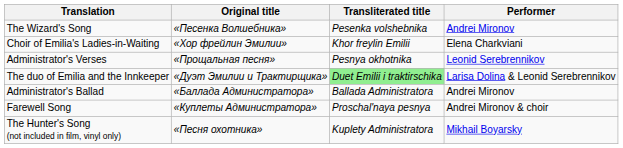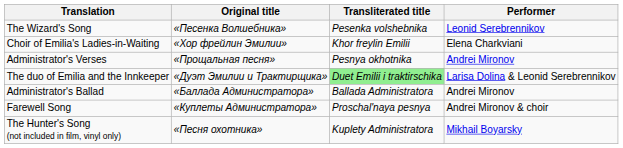The Wizard's Song | Performer: Andrei Mironov -> Leonid Serebrennikov
Administrator's Verses | Performer: Leonid Serebrennikov -> Andrei Mironov
